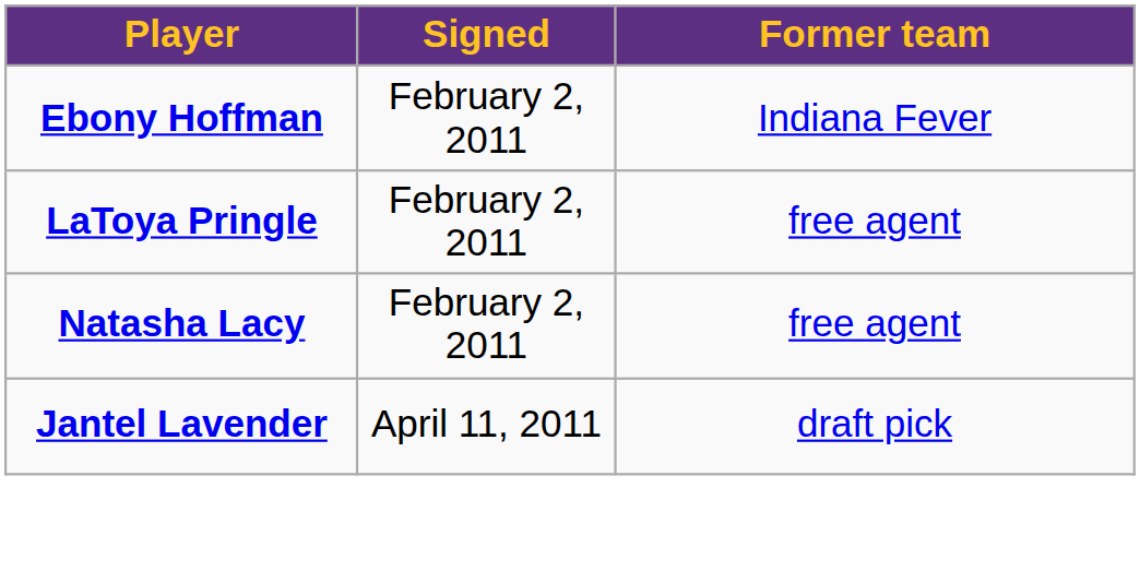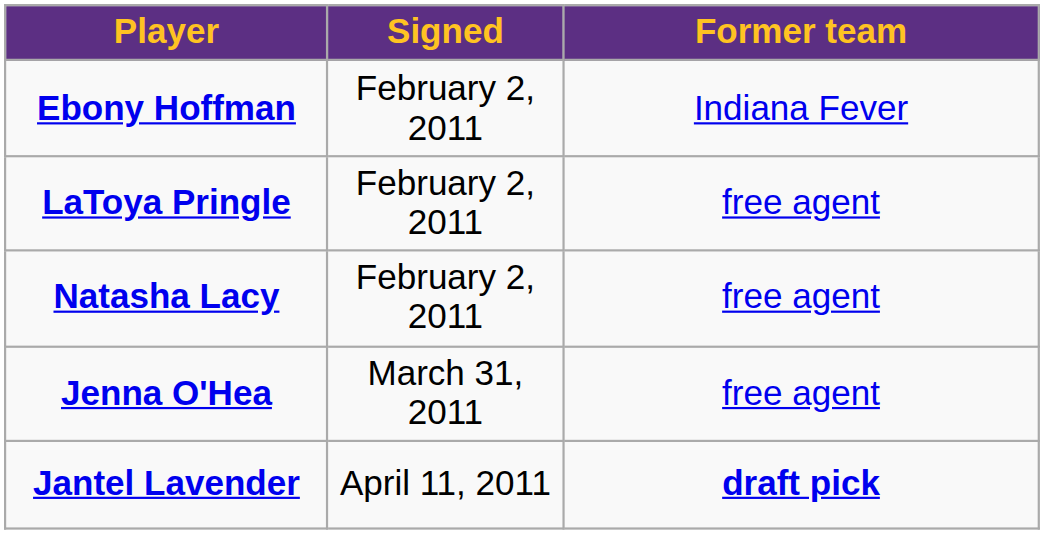+ row: Jenna O'Hea | March 31, 2011 | free agent
Jantel Lavender | Former team: normal -> bold
